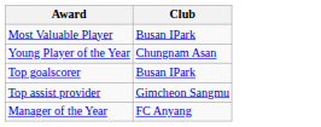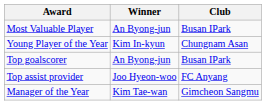+ column: Winner | An Byong-jun | Kim In-kyun | An Byong-jun | Joo Hyeon-woo | Kim Tae-wan
Top assist provider | Club: Gimcheon Sangmu -> FC Anyang
Manager of the Year | Club: FC Anyang -> Gimcheon Sangmu
